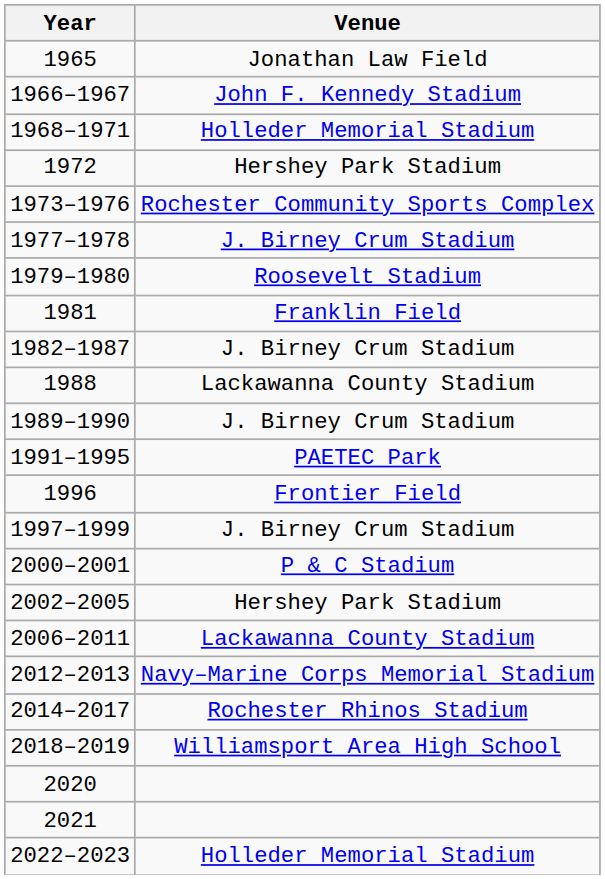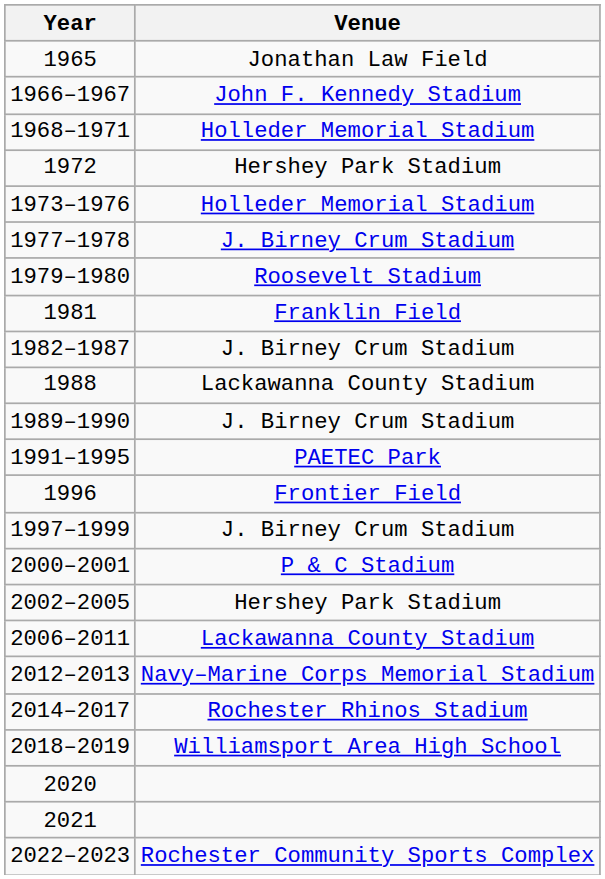1973–1976 | Venue: Rochester Community Sports Complex -> Holleder Memorial Stadium
2022–2023 | Venue: Holleder Memorial Stadium -> Rochester Community Sports Complex
